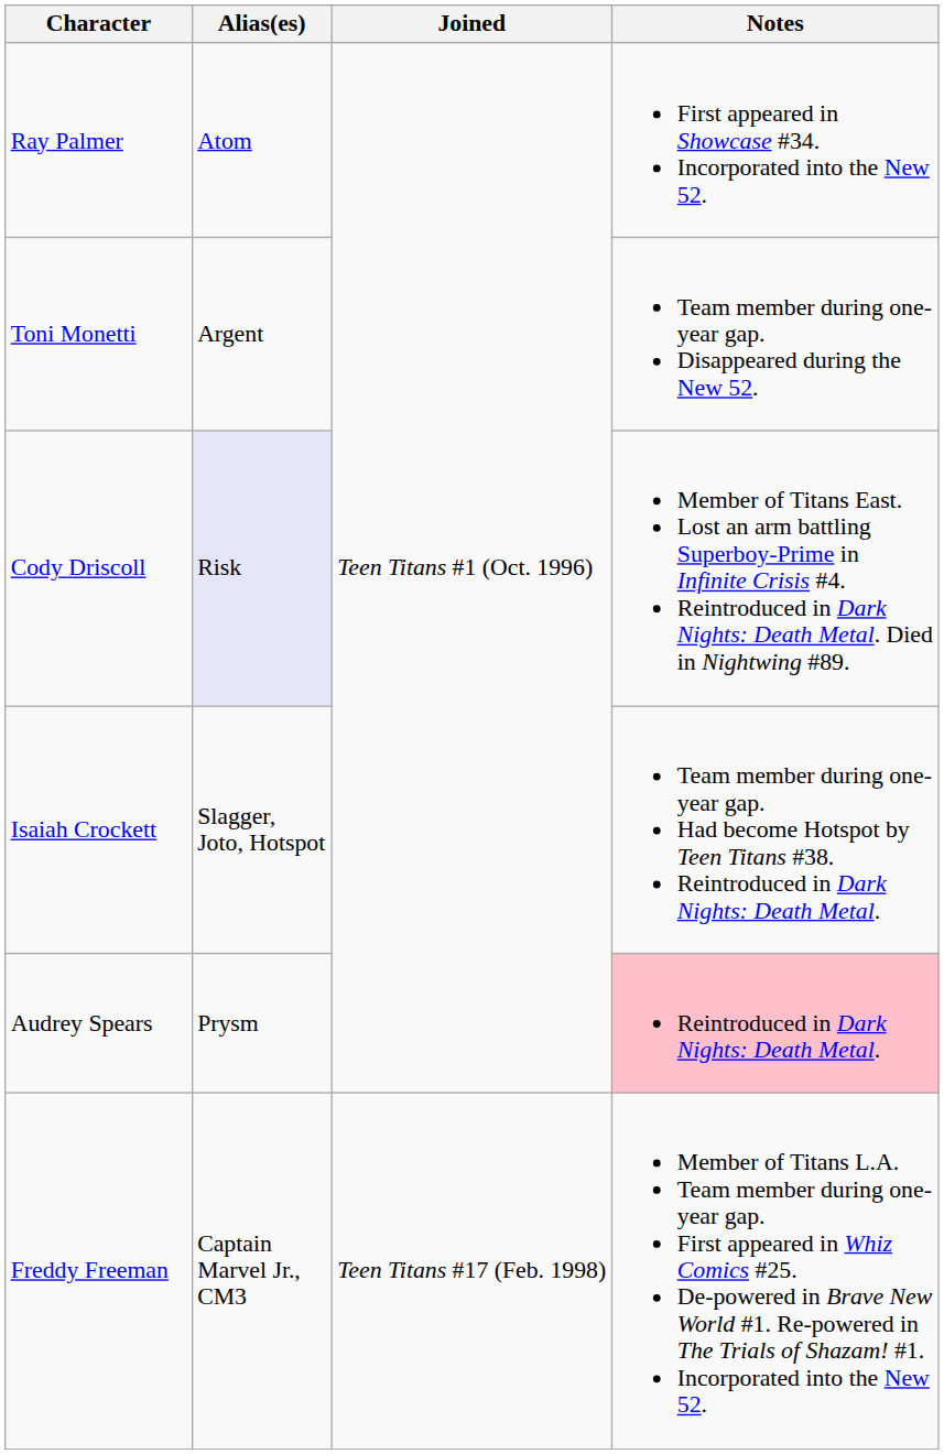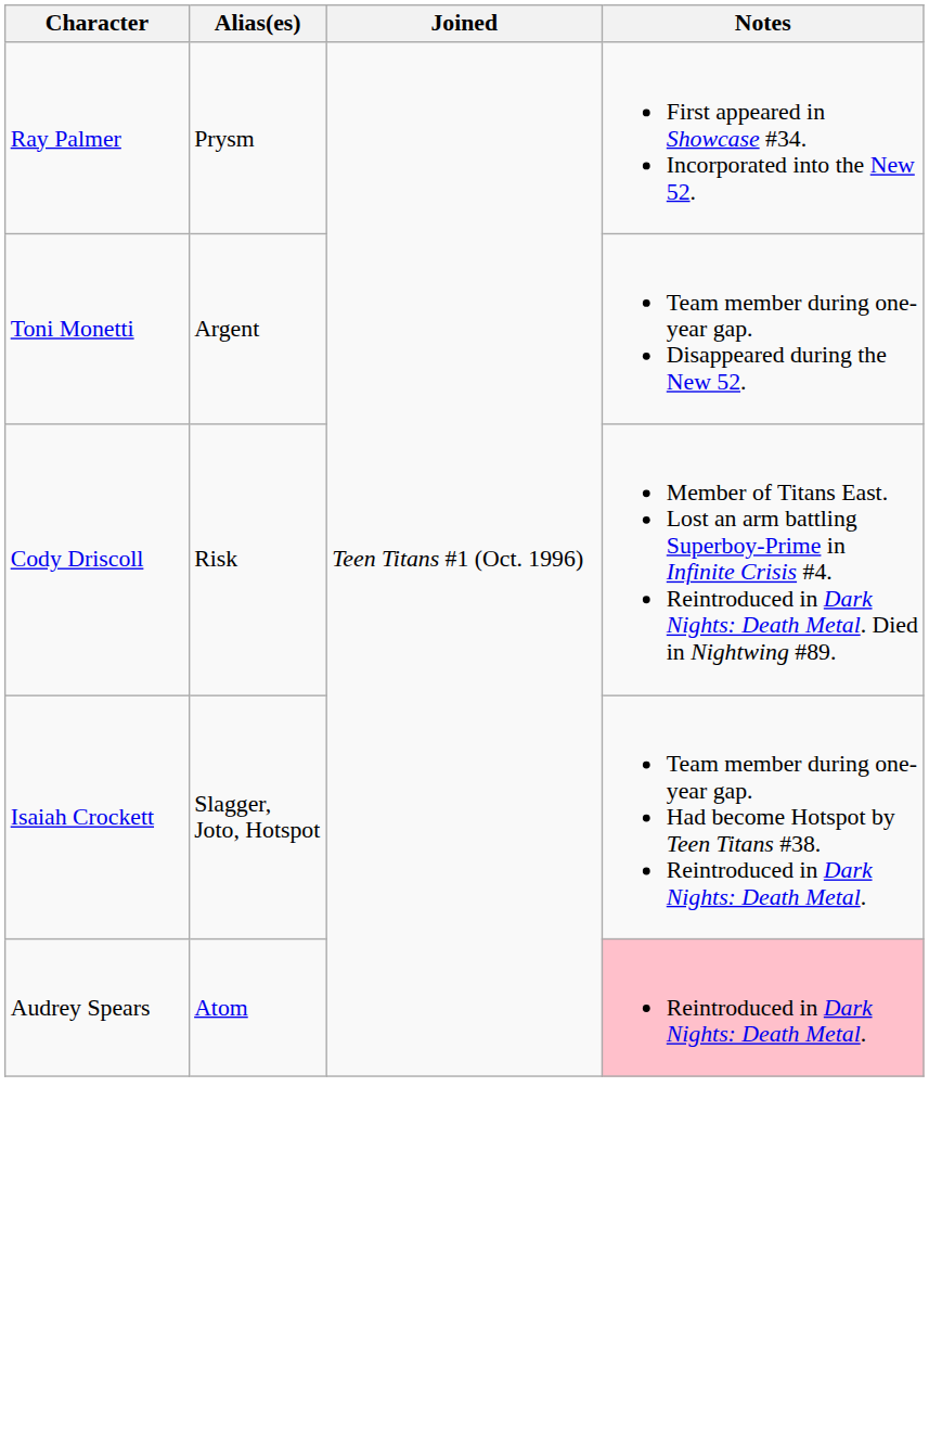Ray Palmer | Alias(es): Atom -> Prysm
Cody Driscoll | Alias(es): lavender background -> no background
Audrey Spears | Alias(es): Prysm -> Atom
- row: Freddy Freeman | Captain Marvel Jr., CM3 | Teen Titans #17 (Feb. 1998) | Member of Titans L.A. Team member during one-year gap. First appeared in Whiz Comics #25. De-powered in Brave New World #1. Re-powered in The Trials of Shazam! #1. Incorporated into the New 52.
